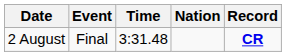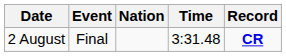columns swapped: Nation <-> Time
